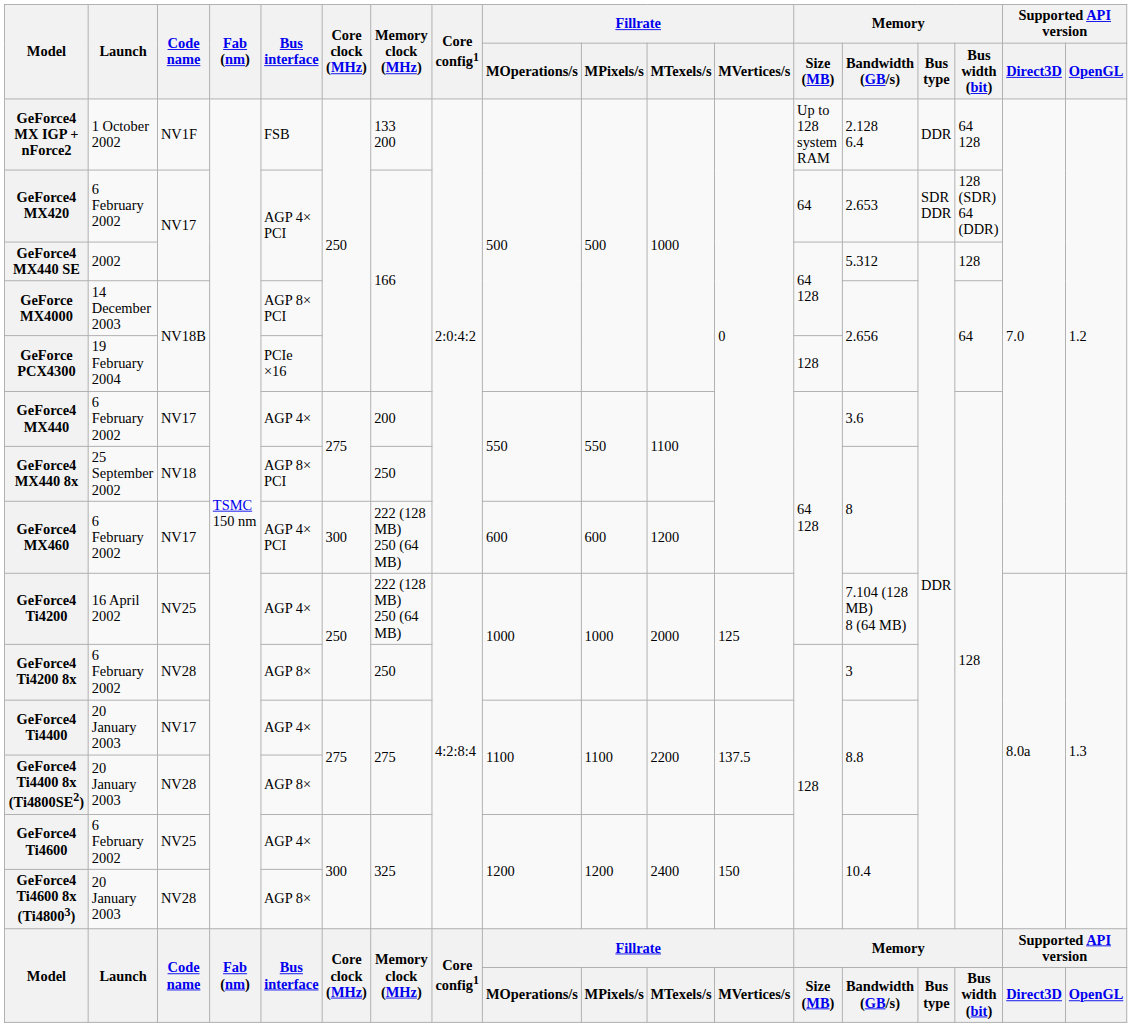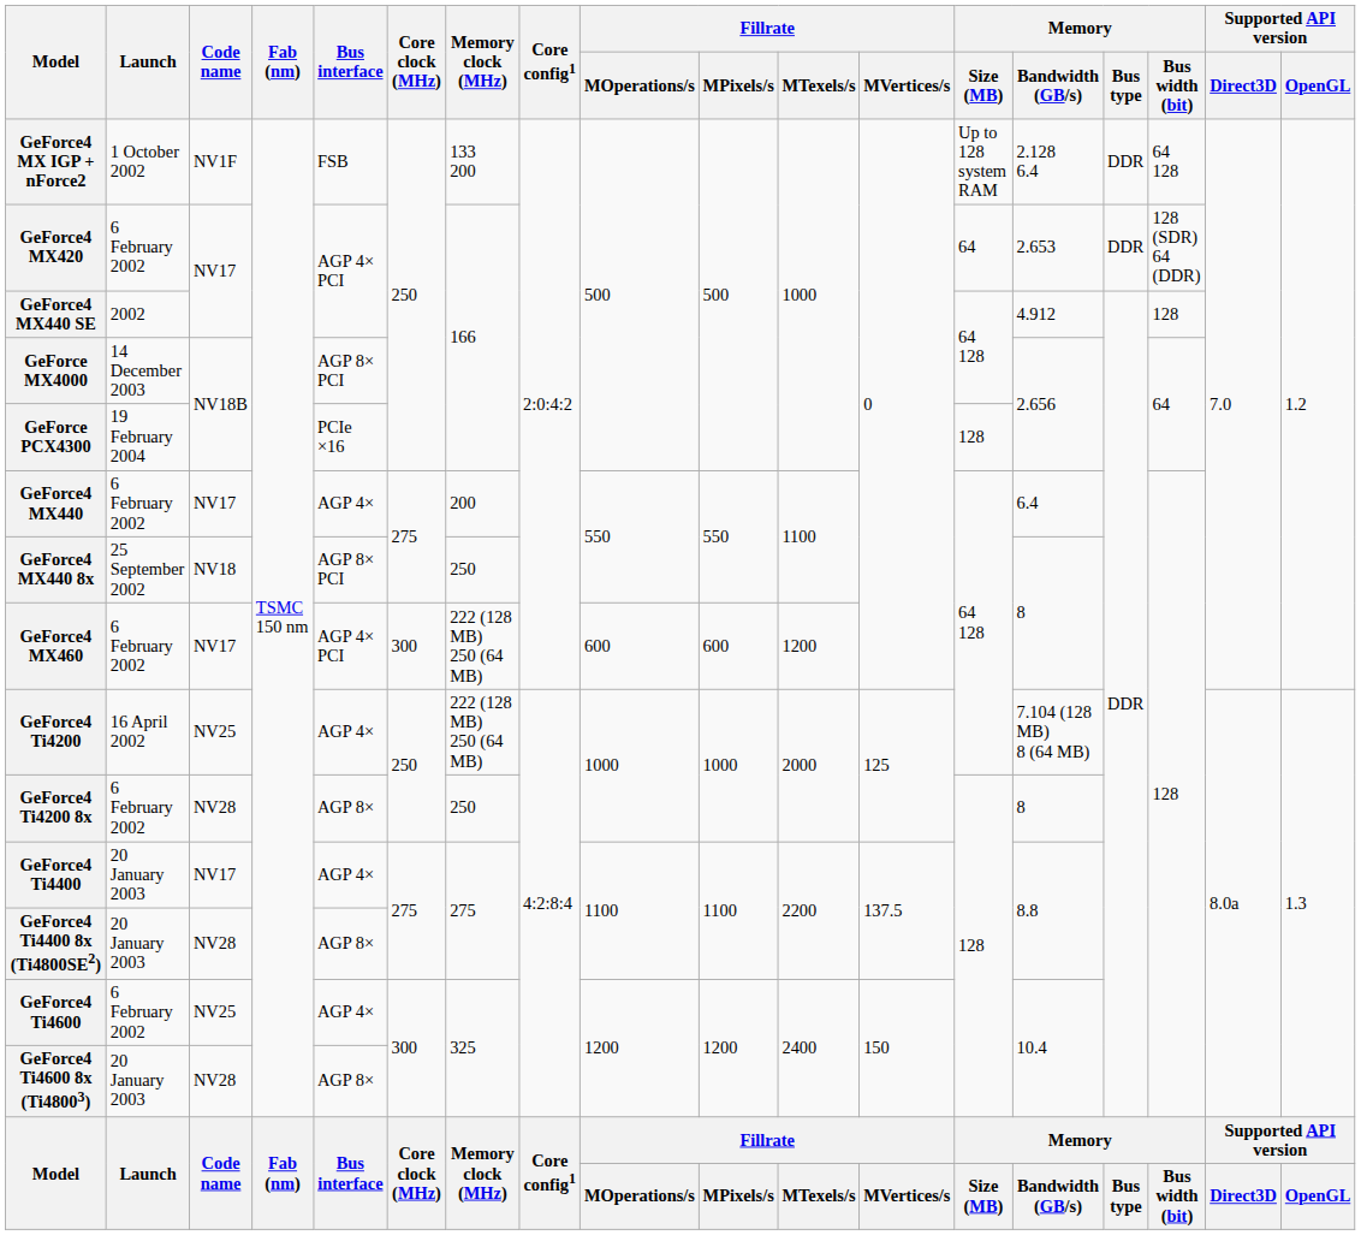GeForce4 MX420 | Memory / Bus type: SDR DDR -> DDR
GeForce4 MX440 SE | Memory / Bandwidth (GB/s): 5.312 -> 4.912
GeForce4 MX440 | Memory / Bandwidth (GB/s): 3.6 -> 6.4
GeForce4 Ti4200 8x | Memory / Bandwidth (GB/s): 3 -> 8
